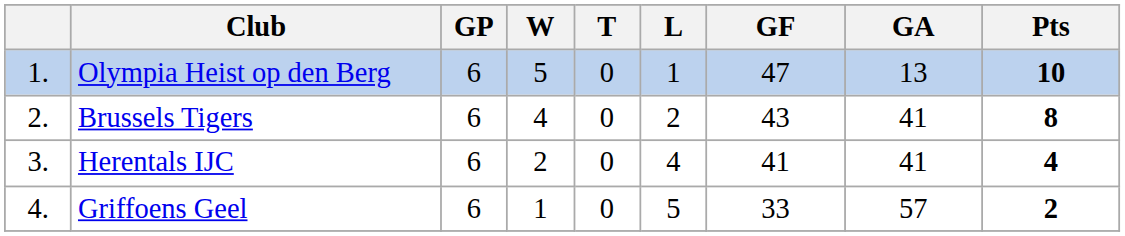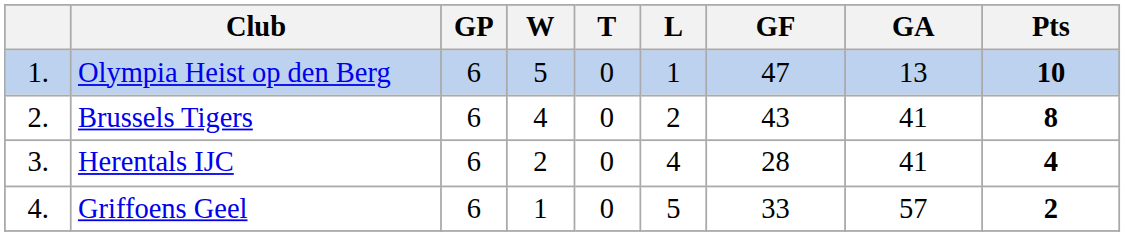Herentals IJC | GF: 41 -> 28
